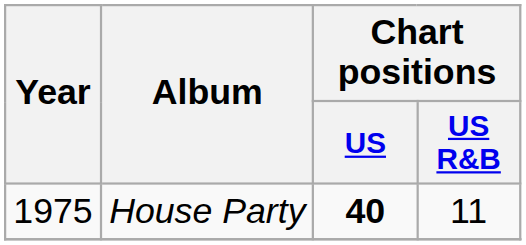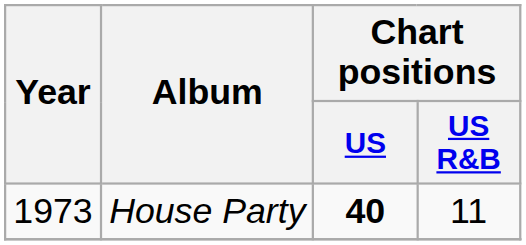House Party | Year: 1975 -> 1973
